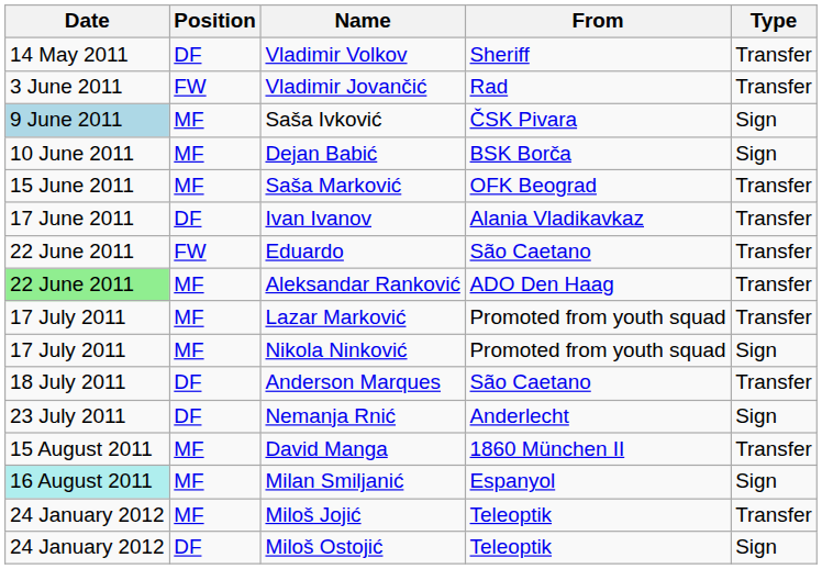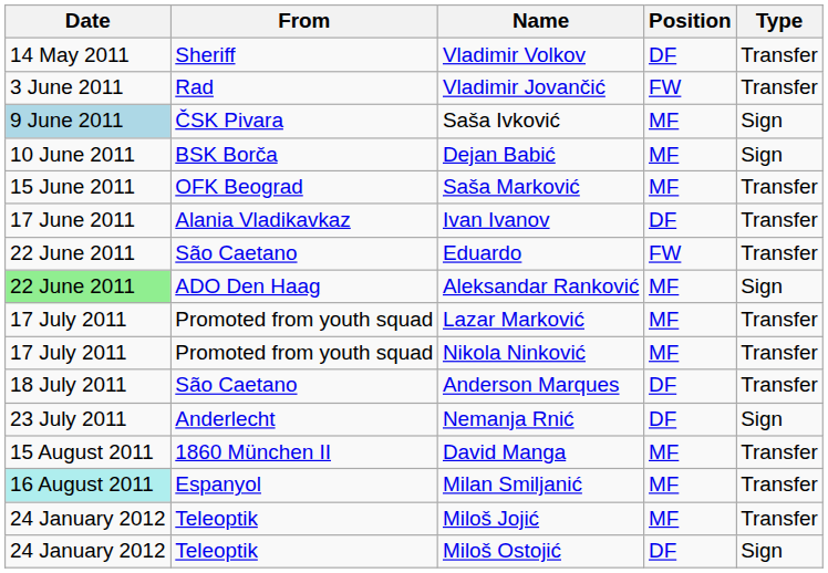columns swapped: Position <-> From
Aleksandar Ranković | Type: Transfer -> Sign
Nikola Ninković | Type: Sign -> Transfer
Milan Smiljanić | Type: Sign -> Transfer
